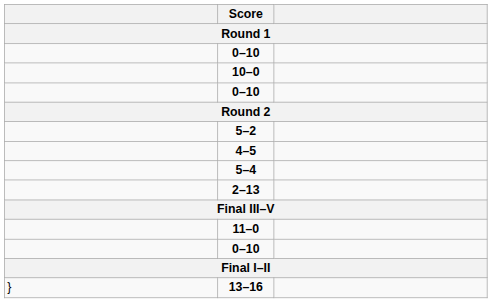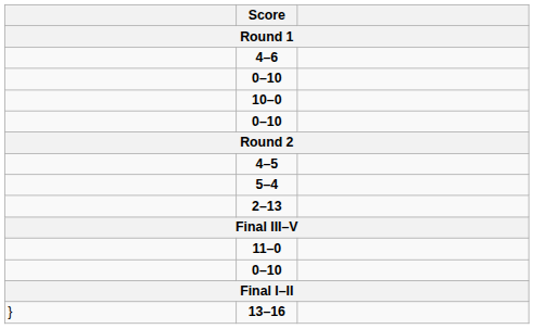+ row: 4–6
- row: 5–2
